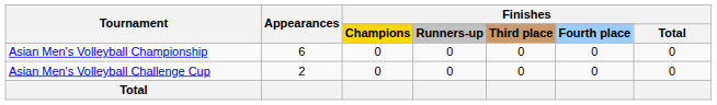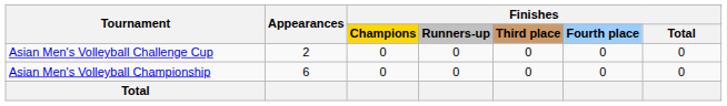rows swapped: Asian Men's Volleyball Championship <-> Asian Men's Volleyball Challenge Cup
